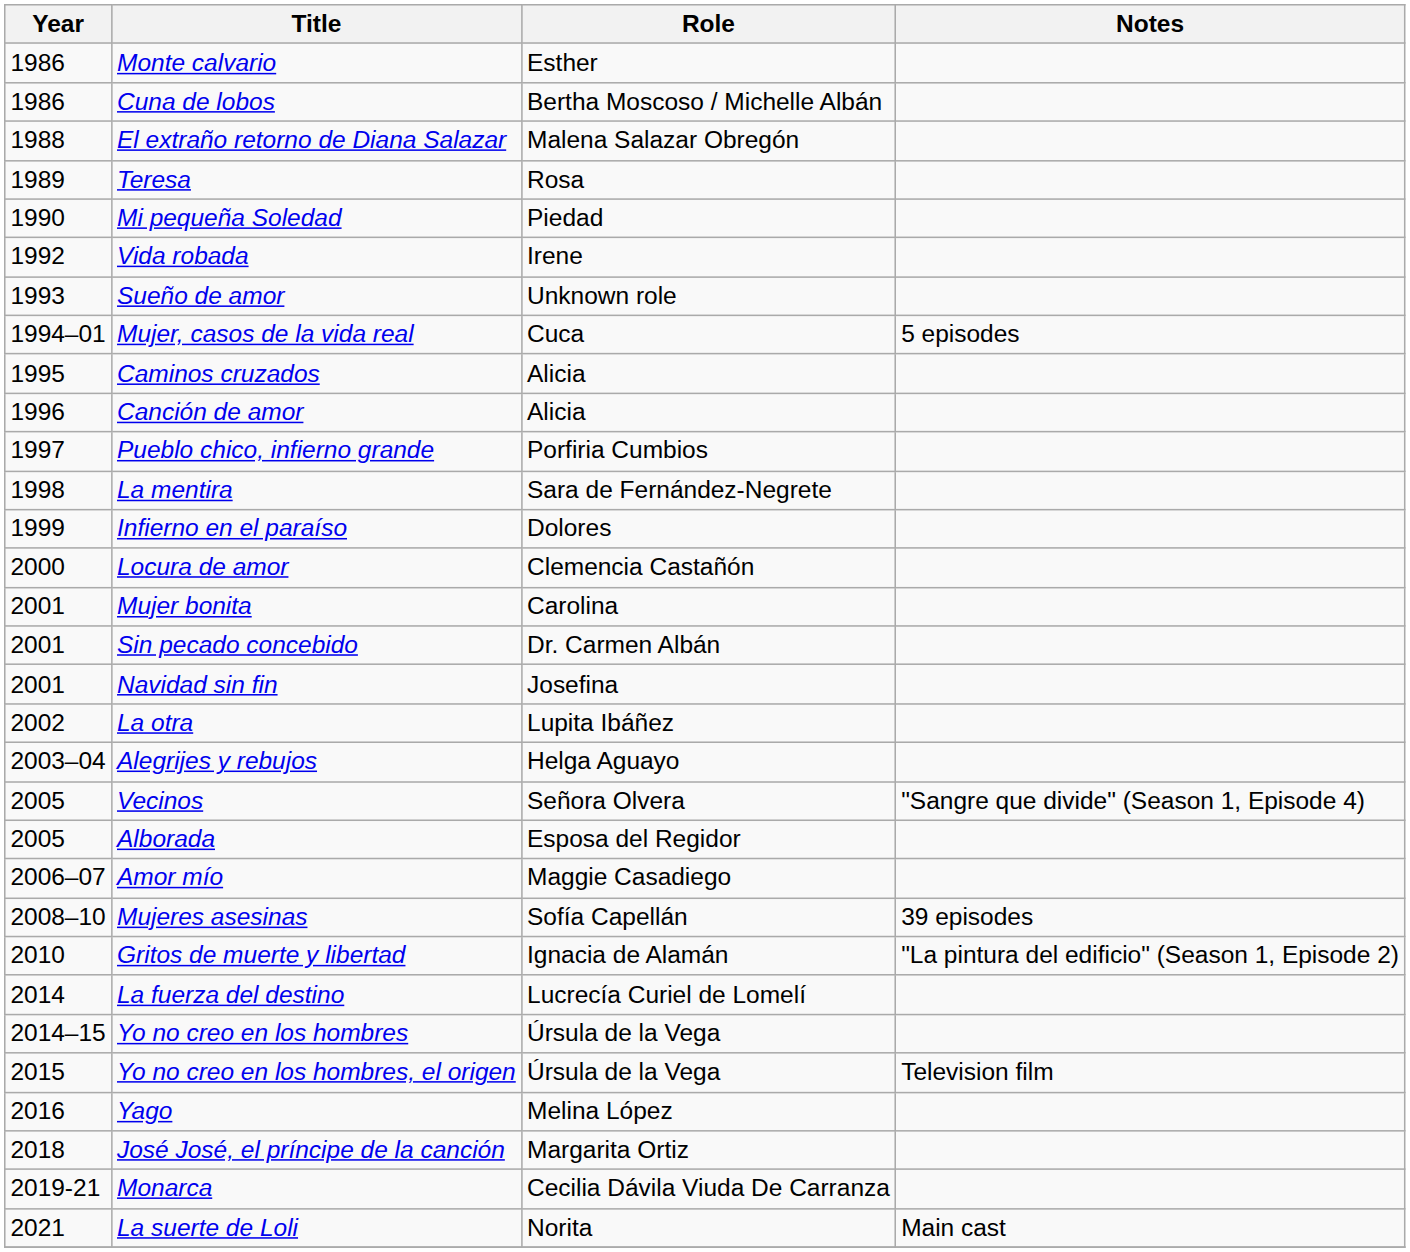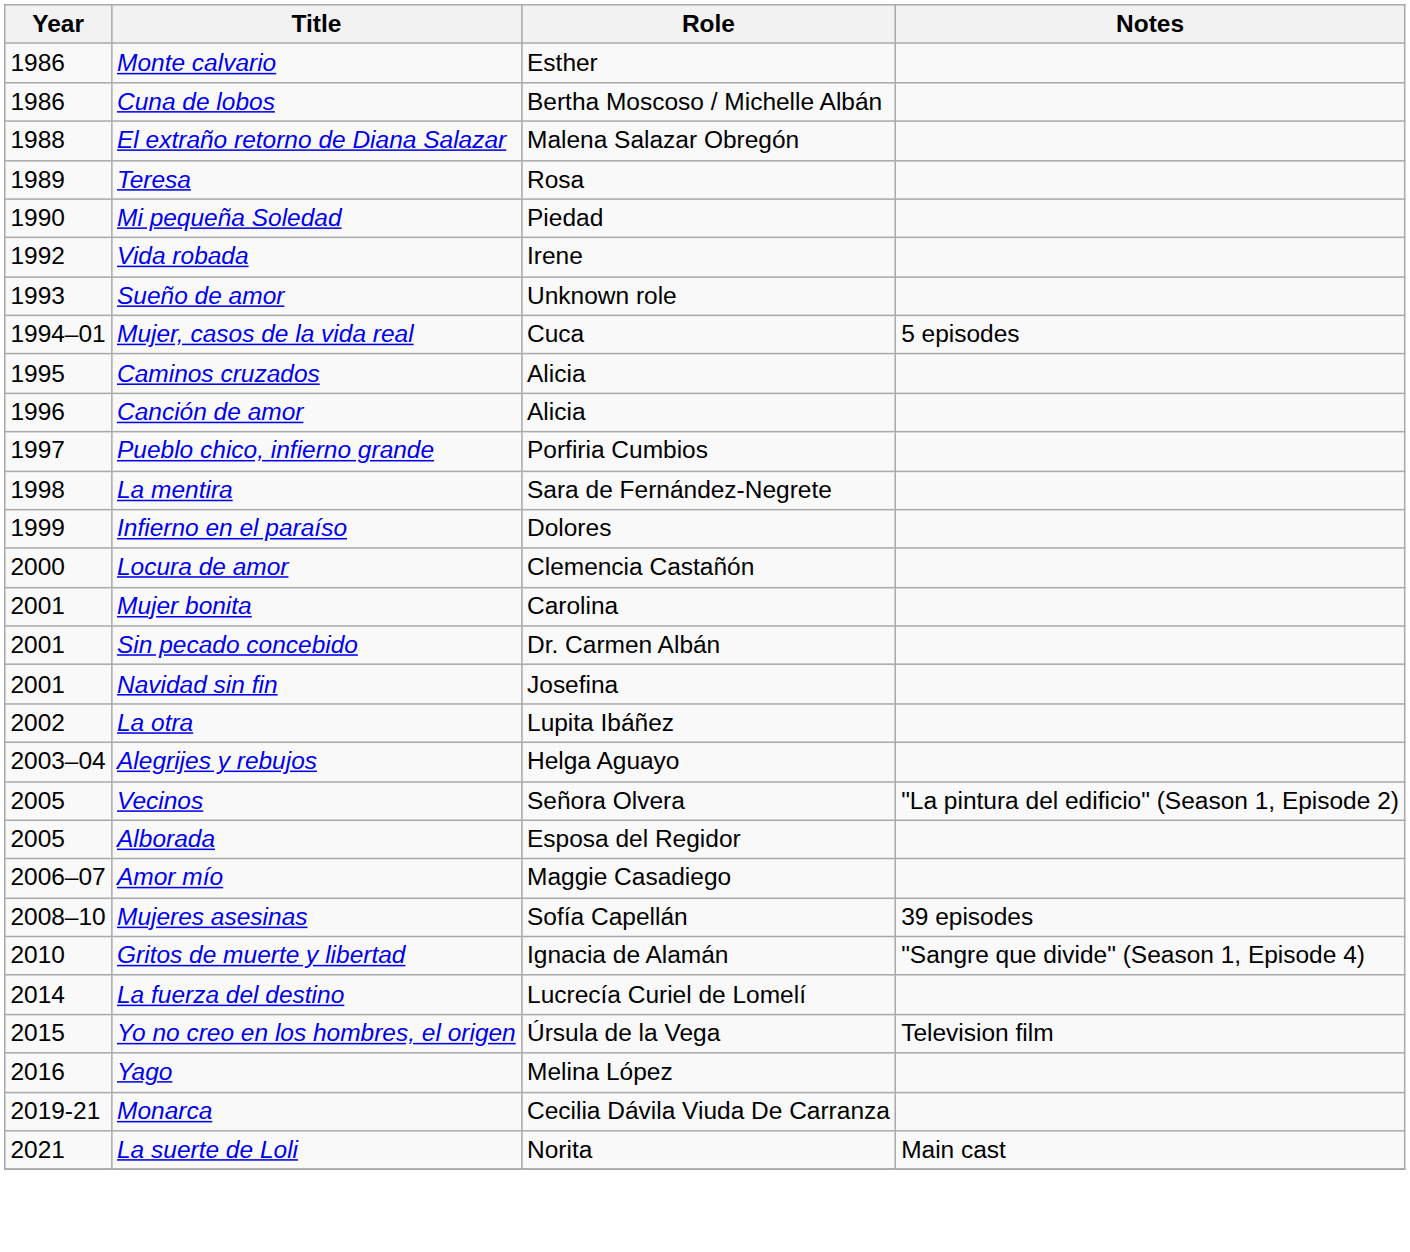Vecinos | Notes: "Sangre que divide" (Season 1, Episode 4) -> "La pintura del edificio" (Season 1, Episode 2)
Gritos de muerte y libertad | Notes: "La pintura del edificio" (Season 1, Episode 2) -> "Sangre que divide" (Season 1, Episode 4)
- row: 2014–15 | Yo no creo en los hombres | Úrsula de la Vega
- row: 2018 | José José, el príncipe de la canción | Margarita Ortiz
